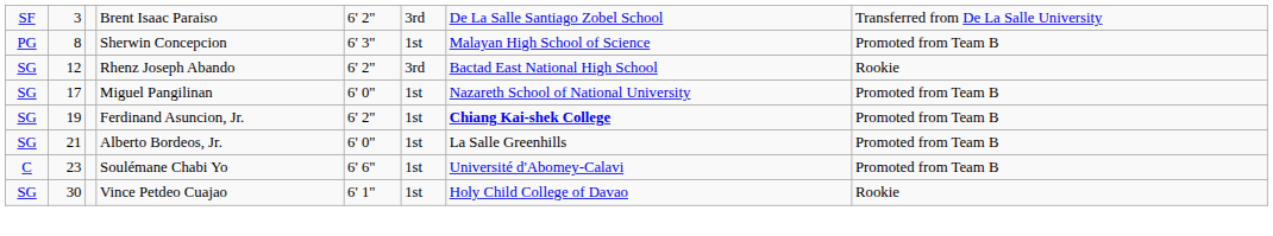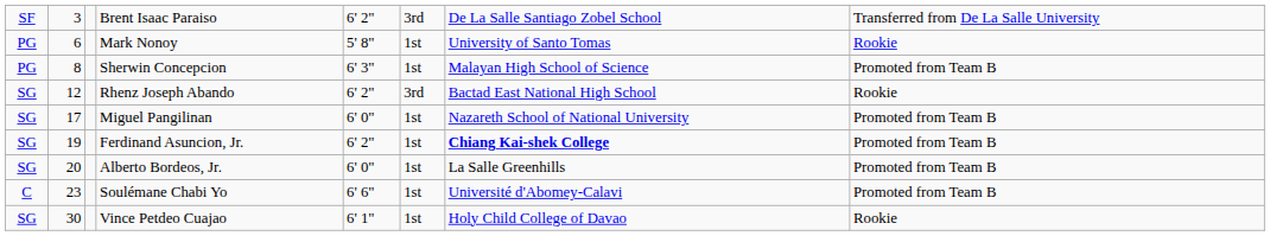+ row: PG | 6 | Mark Nonoy | 5' 8" | 1st | University of Santo Tomas | Rookie
Alberto Bordeos, Jr. | column 2: 21 -> 20
